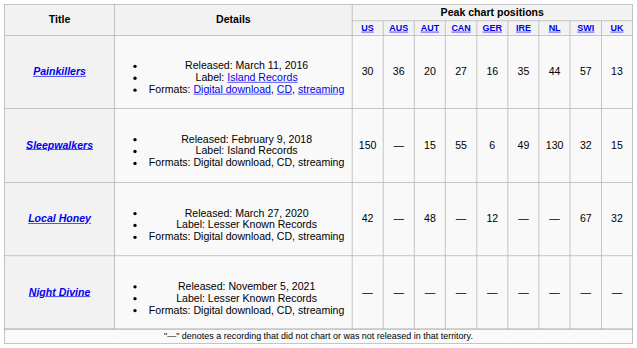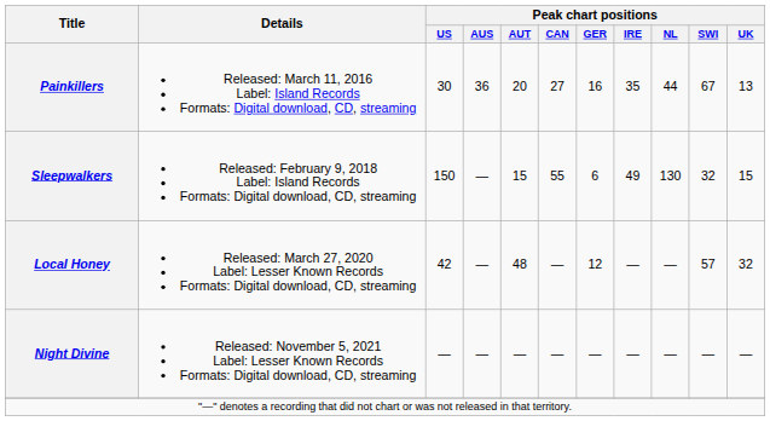Painkillers | Peak chart positions / SWI: 57 -> 67
Local Honey | Peak chart positions / SWI: 67 -> 57
